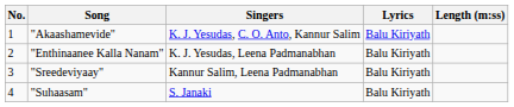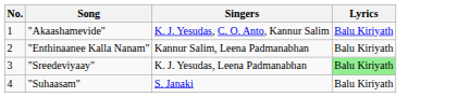- column: Length (m:ss)
"Enthinaanee Kalla Nanam" | Singers: K. J. Yesudas, Leena Padmanabhan -> Kannur Salim, Leena Padmanabhan
"Sreedeviyaay" | Singers: Kannur Salim, Leena Padmanabhan -> K. J. Yesudas, Leena Padmanabhan
"Sreedeviyaay" | Lyrics: no background -> lightgreen background
